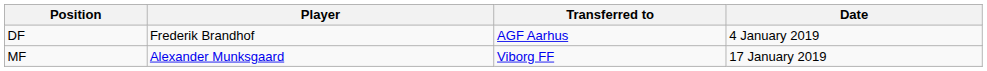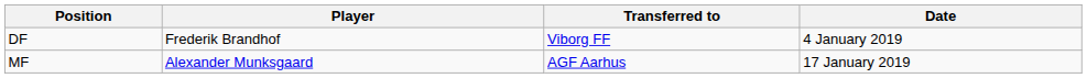DF | Transferred to: AGF Aarhus -> Viborg FF
MF | Transferred to: Viborg FF -> AGF Aarhus
